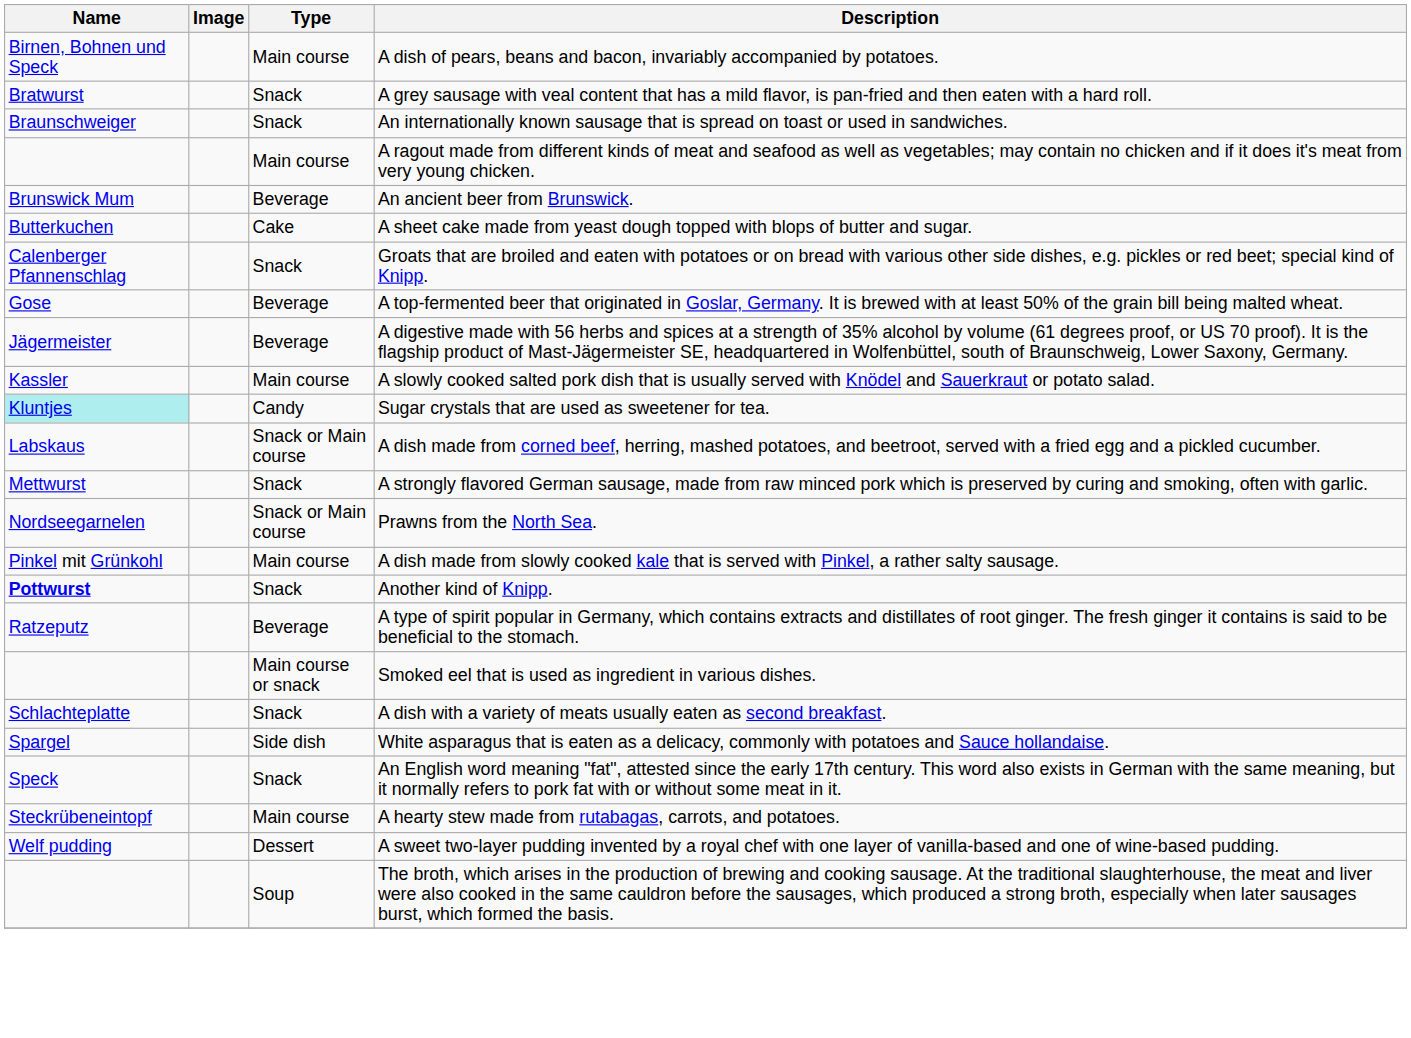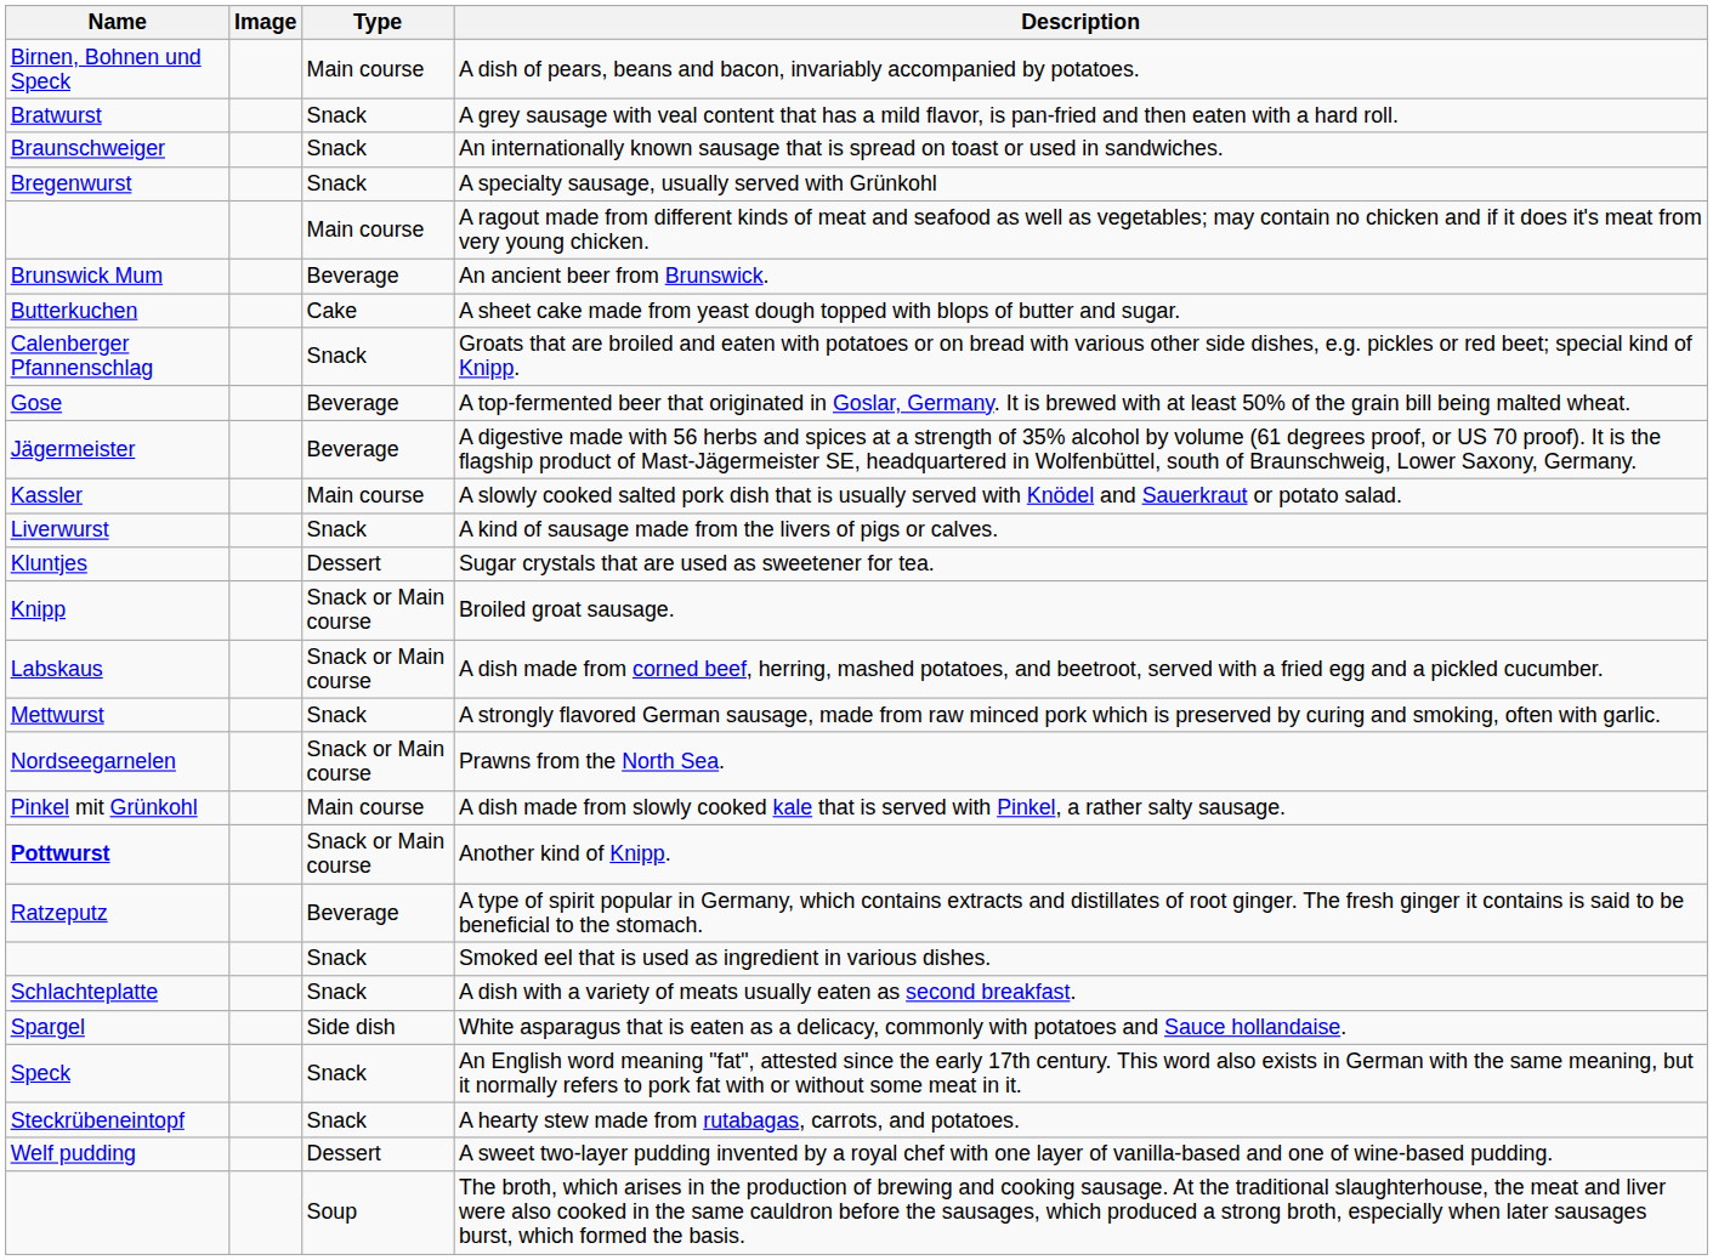+ row: Bregenwurst | Snack | A specialty sausage, usually served with Grünkohl
+ row: Liverwurst | Snack | A kind of sausage made from the livers of pigs or calves.
Sugar crystals that are used as sweetener for tea. | Name: paleturquoise background -> no background
Sugar crystals that are used as sweetener for tea. | Type: Candy -> Dessert
+ row: Knipp | Snack or Main course | Broiled groat sausage.
Another kind of Knipp. | Type: Snack -> Snack or Main course
Smoked eel that is used as ingredient in various dishes. | Type: Main course or snack -> Snack
A hearty stew made from rutabagas, carrots, and potatoes. | Type: Main course -> Snack
